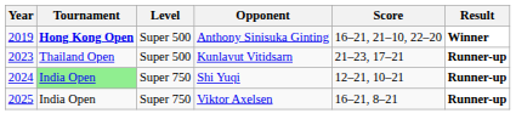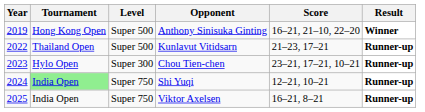Anthony Sinisuka Ginting | Tournament: bold -> normal
Kunlavut Vitidsarn | Year: 2023 -> 2022
+ row: 2023 | Hylo Open | Super 300 | Chou Tien-chen | 23–21, 17–21, 10–21 | Runner-up
